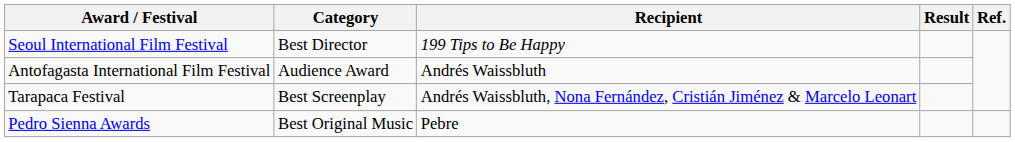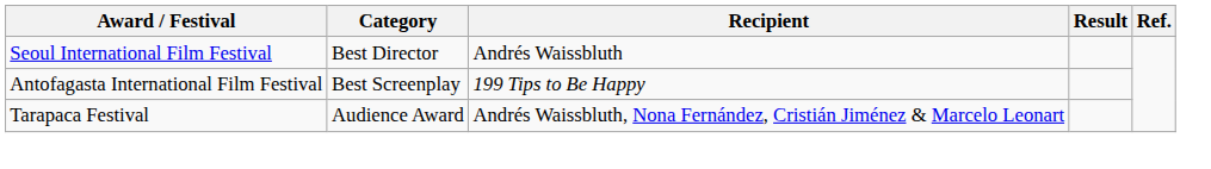Seoul International Film Festival | Recipient: 199 Tips to Be Happy -> Andrés Waissbluth
Antofagasta International Film Festival | Category: Audience Award -> Best Screenplay
Antofagasta International Film Festival | Recipient: Andrés Waissbluth -> 199 Tips to Be Happy
Tarapaca Festival | Category: Best Screenplay -> Audience Award
- row: Pedro Sienna Awards | Best Original Music | Pebre
